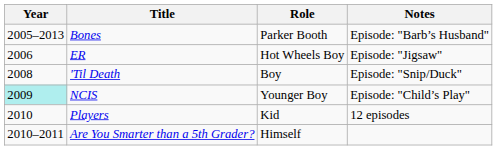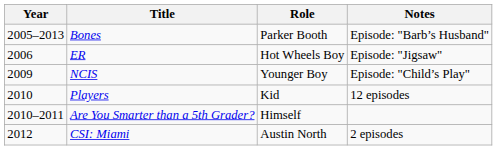- row: 2008 | 'Til Death | Boy | Episode: "Snip/Duck"
NCIS | Year: paleturquoise background -> no background
+ row: 2012 | CSI: Miami | Austin North | 2 episodes
